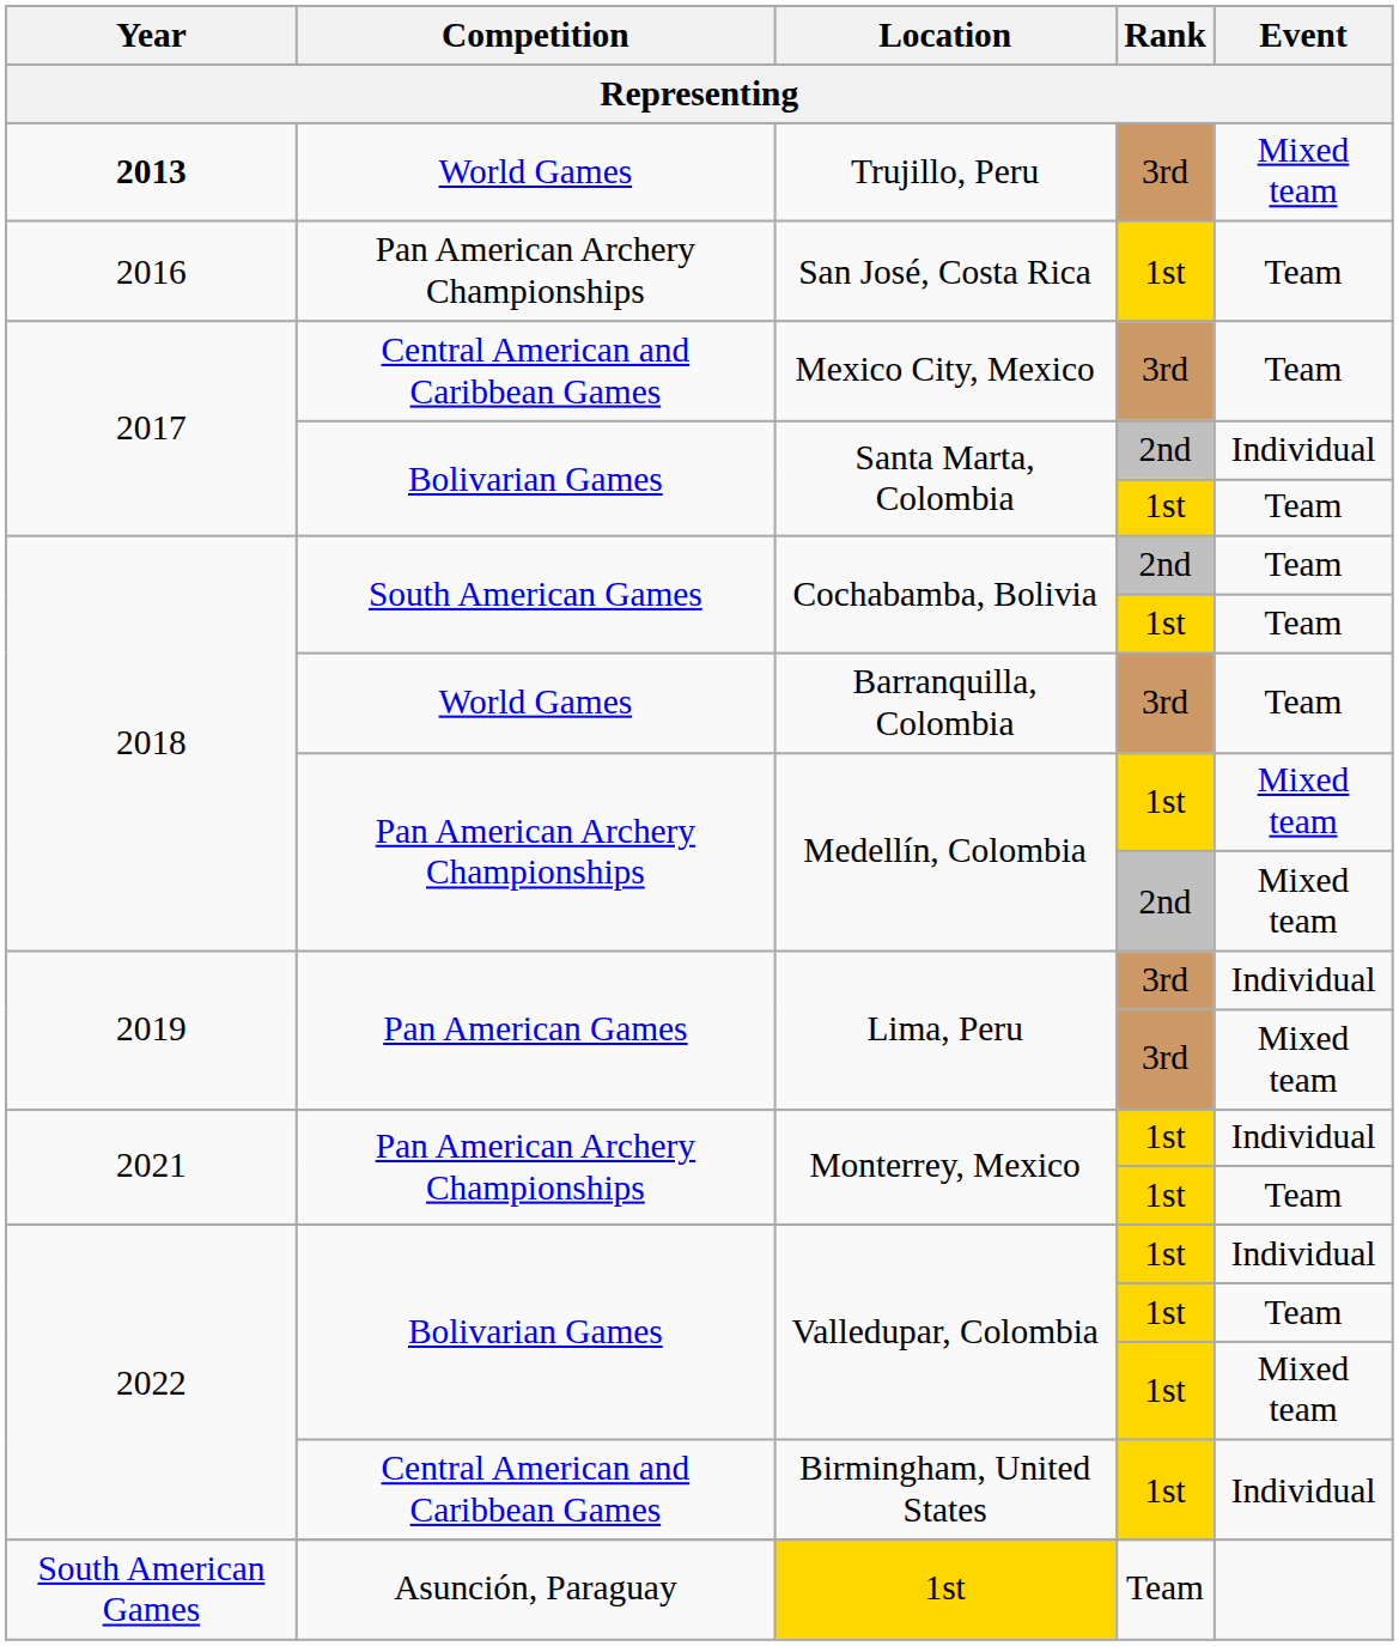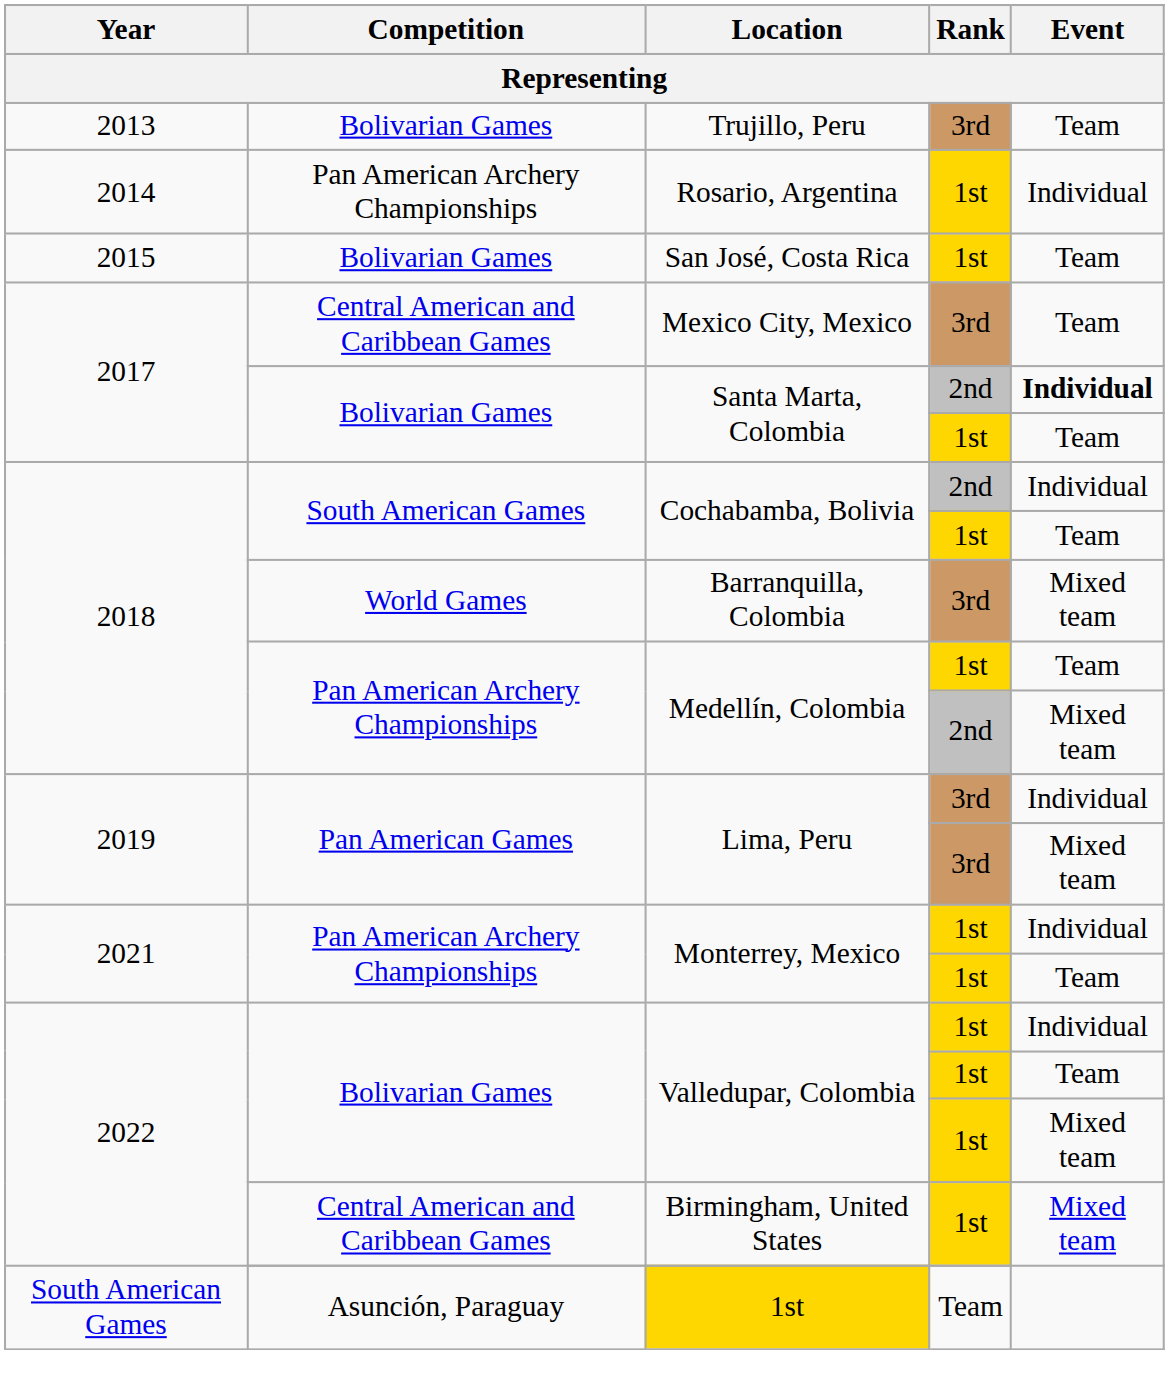Trujillo, Peru | Year: bold -> normal
Trujillo, Peru | Competition: World Games -> Bolivarian Games
Trujillo, Peru | Event: Mixed team -> Team
+ row: 2014 | Pan American Archery Championships | Rosario, Argentina | 1st | Individual
San José, Costa Rica | Year: 2016 -> 2015
San José, Costa Rica | Competition: Pan American Archery Championships -> Bolivarian Games
Santa Marta, Colombia / 2nd | Event: normal -> bold
Cochabamba, Bolivia / 2nd | Event: Team -> Individual
Barranquilla, Colombia | Event: Team -> Mixed team
Medellín, Colombia / 1st | Event: Mixed team -> Team
Birmingham, United States | Event: Individual -> Mixed team
